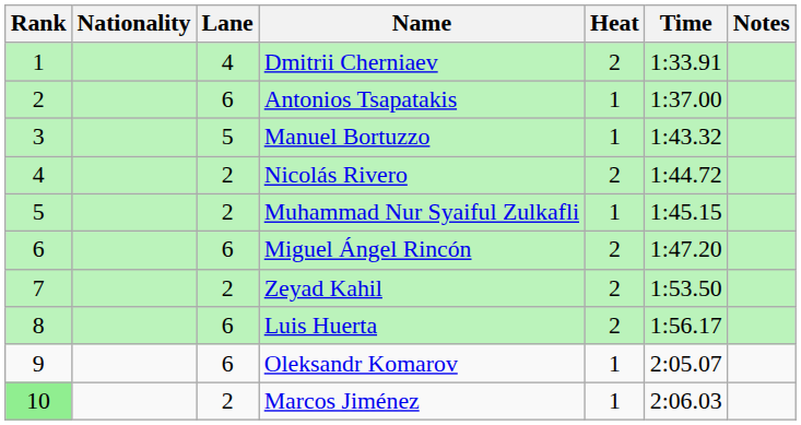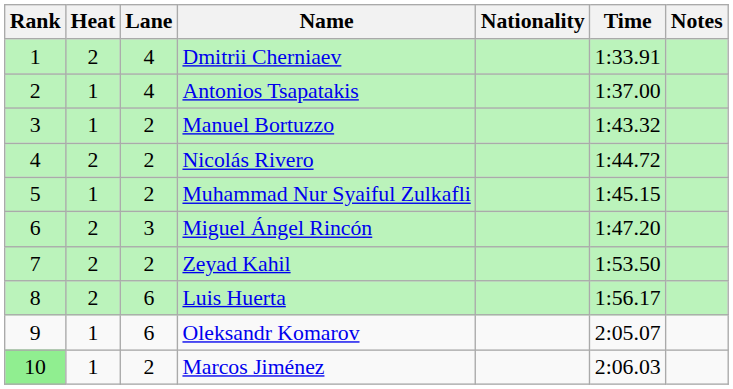columns swapped: Heat <-> Nationality
Antonios Tsapatakis | Lane: 6 -> 4
Manuel Bortuzzo | Lane: 5 -> 2
Miguel Ángel Rincón | Lane: 6 -> 3
